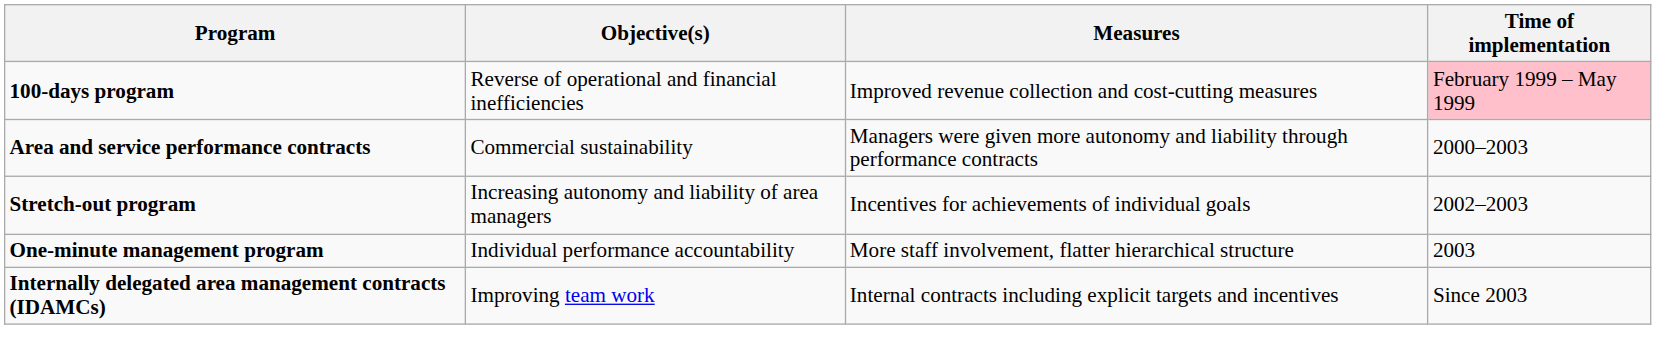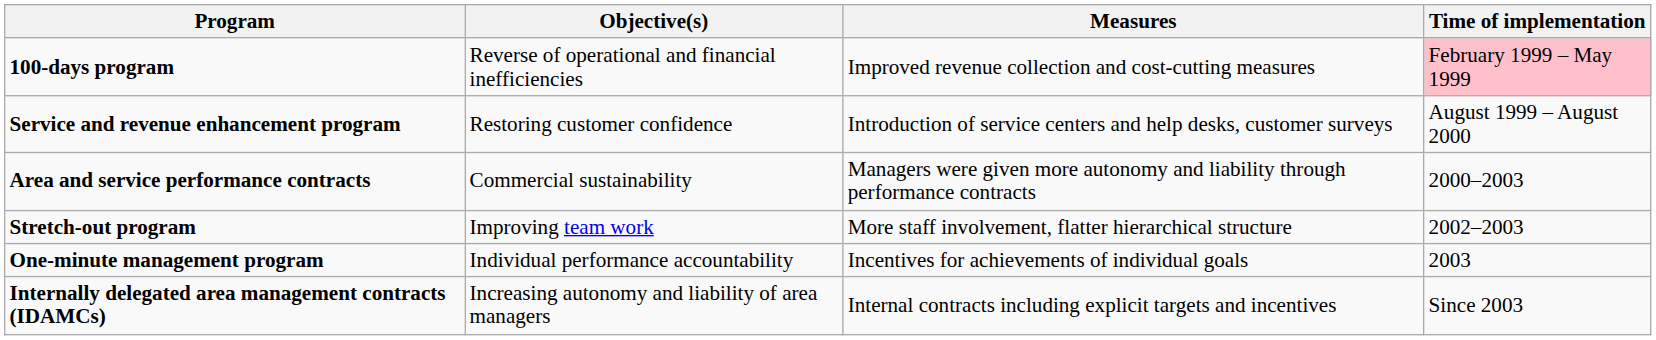+ row: Service and revenue enhancement program | Restoring customer confidence | Introduction of service centers and help desks, customer surveys | August 1999 – August 2000
Stretch-out program | Objective(s): Increasing autonomy and liability of area managers -> Improving team work
Stretch-out program | Measures: Incentives for achievements of individual goals -> More staff involvement, flatter hierarchical structure
One-minute management program | Measures: More staff involvement, flatter hierarchical structure -> Incentives for achievements of individual goals
Internally delegated area management contracts (IDAMCs) | Objective(s): Improving team work -> Increasing autonomy and liability of area managers
